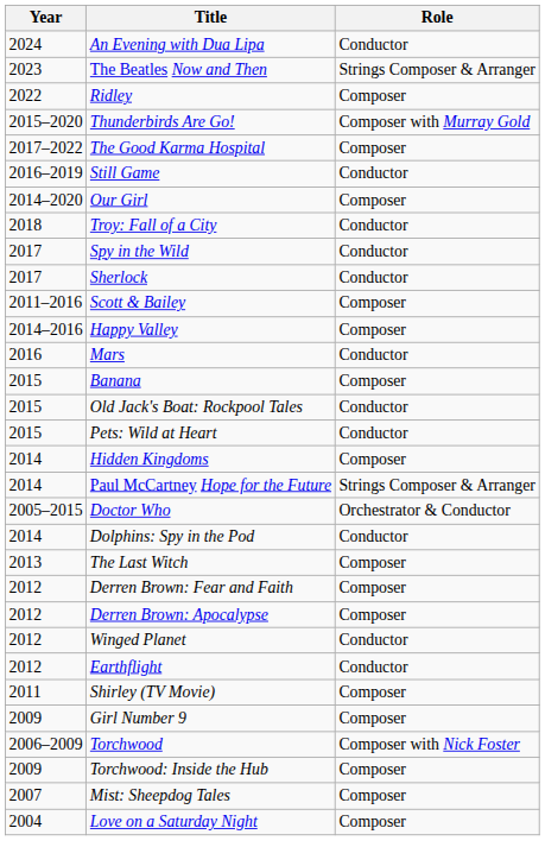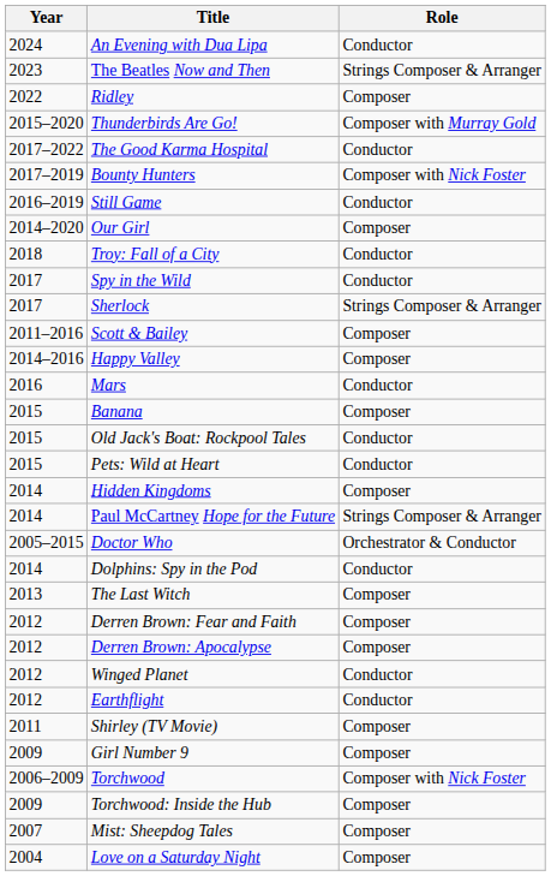The Good Karma Hospital | Role: Composer -> Conductor
+ row: 2017–2019 | Bounty Hunters | Composer with Nick Foster
Sherlock | Role: Conductor -> Strings Composer & Arranger
